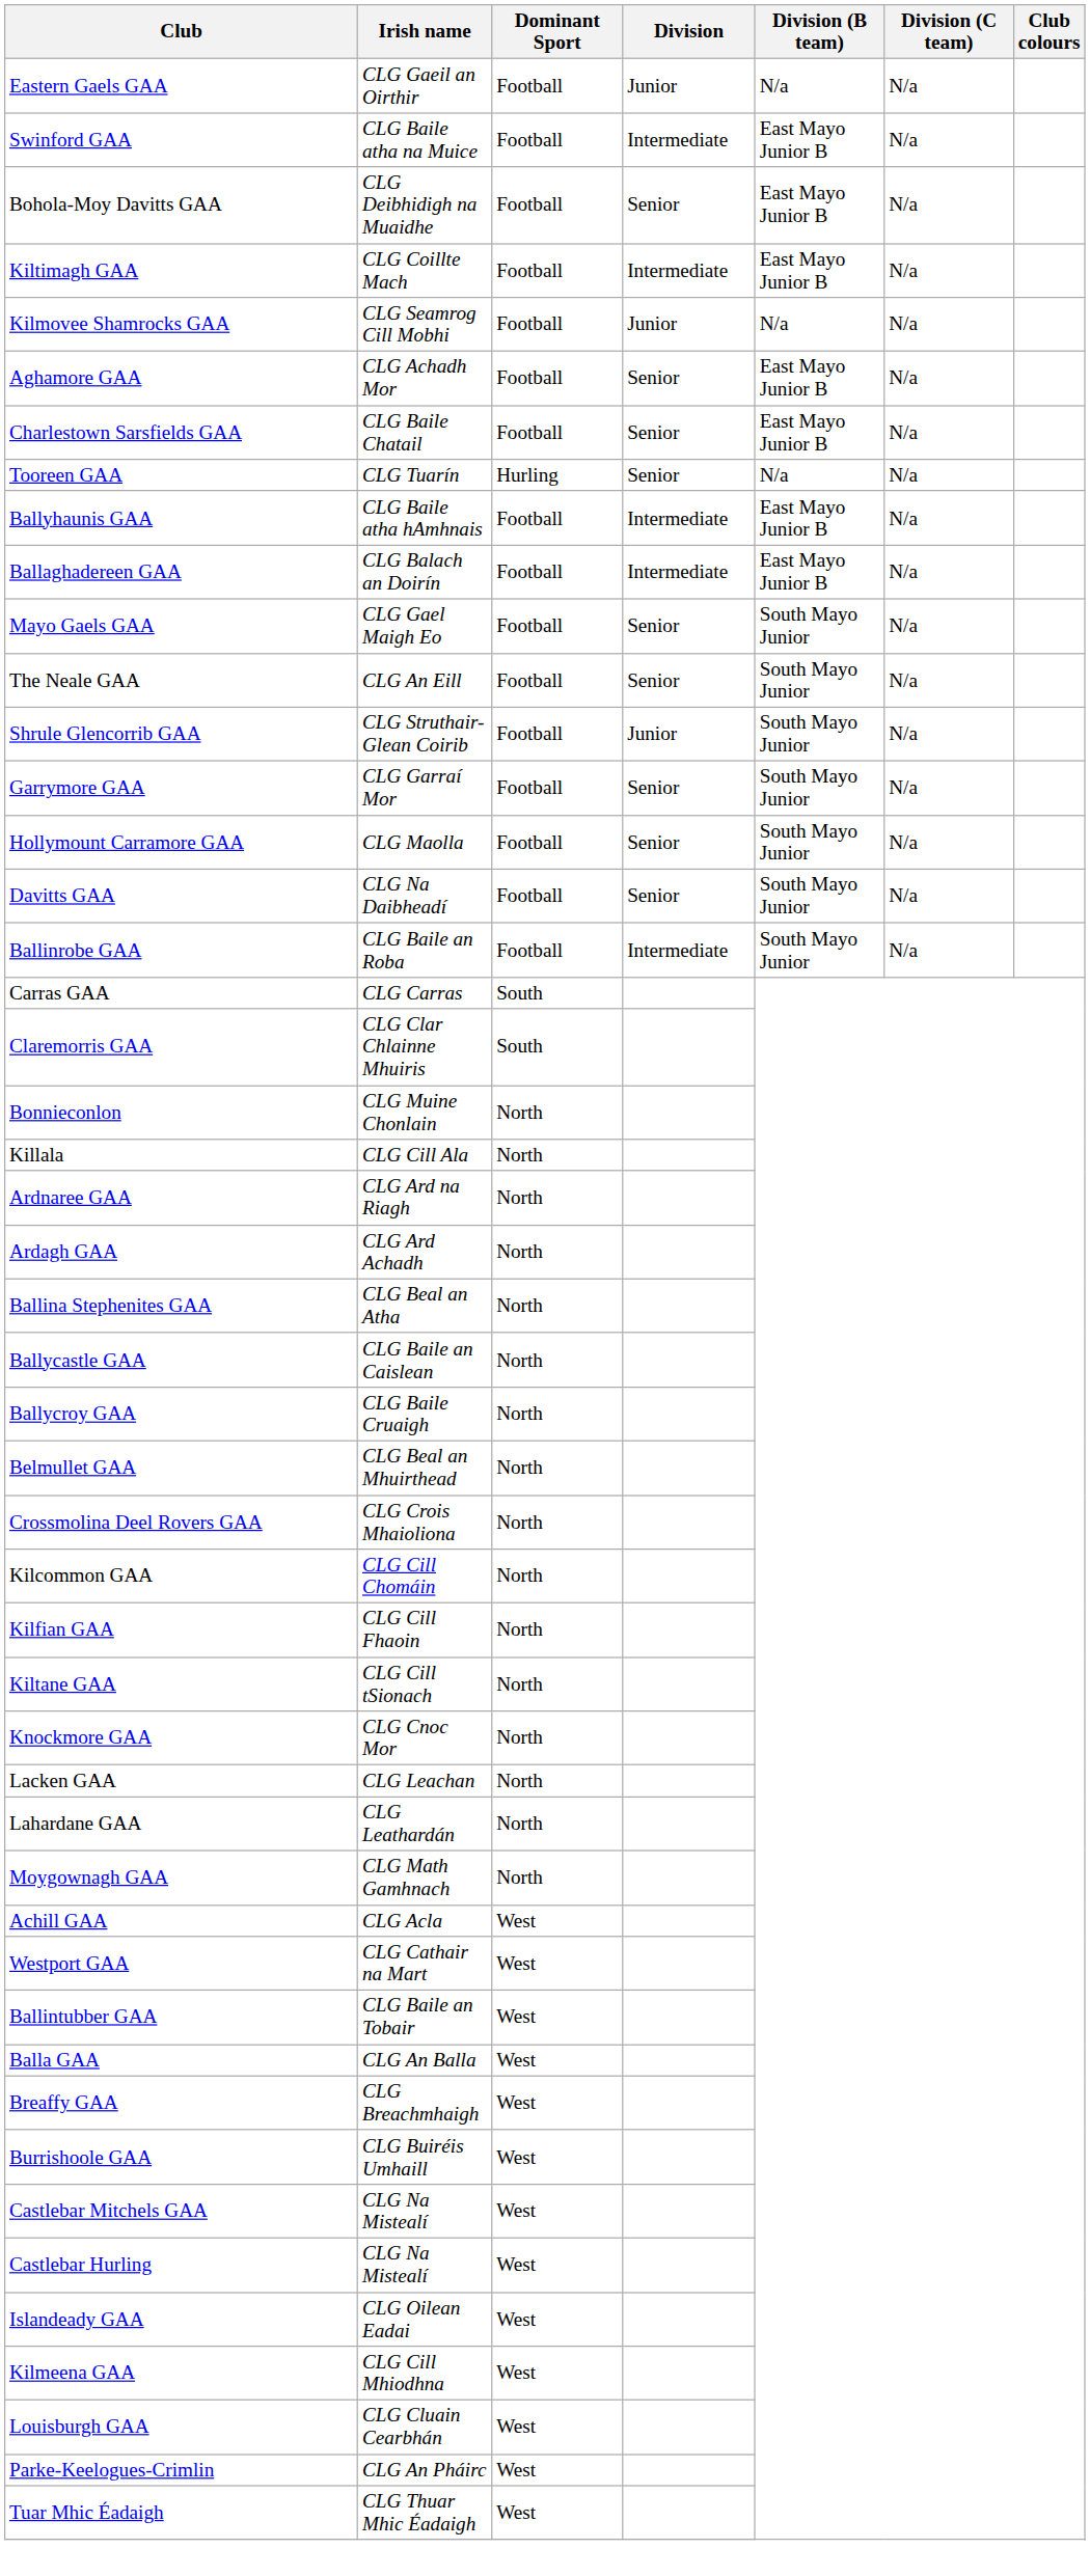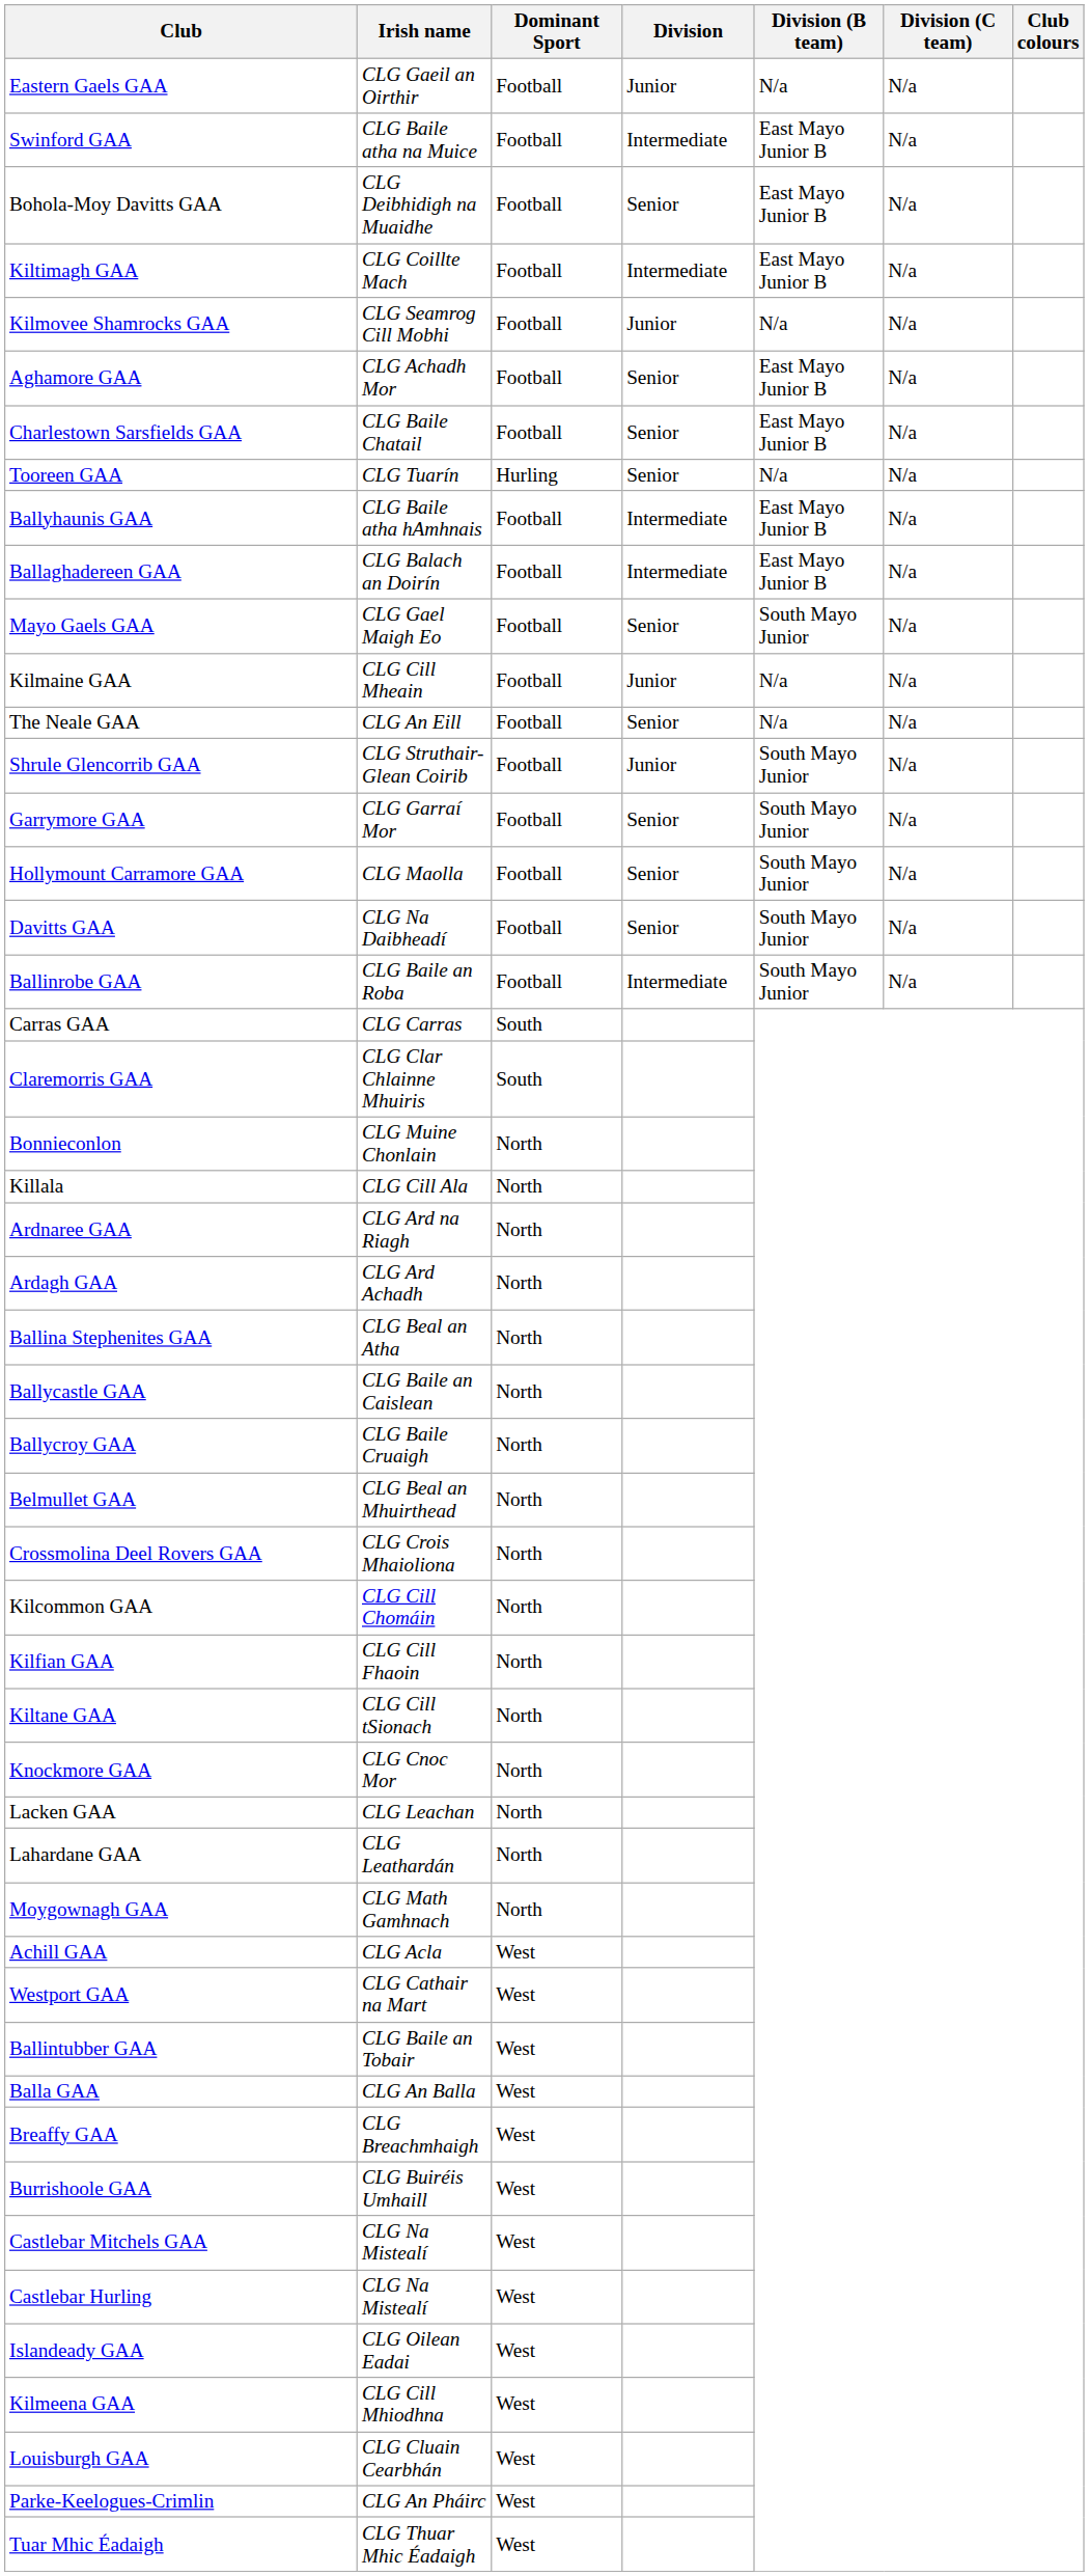+ row: Kilmaine GAA | CLG Cill Mheain | Football | Junior | N/a | N/a
The Neale GAA | Division (B team): South Mayo Junior -> N/a
